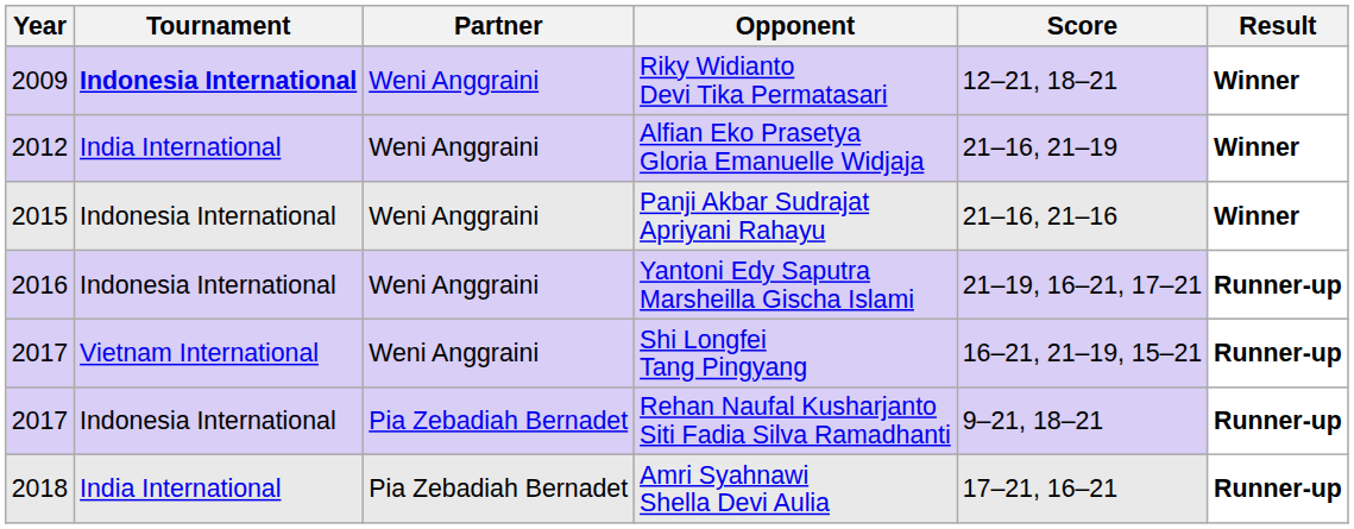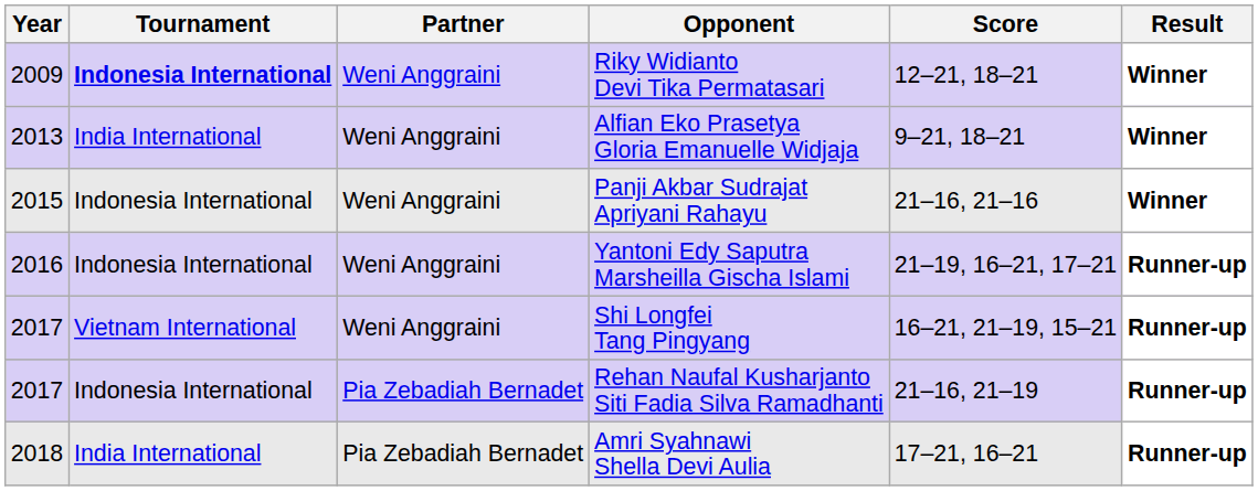Alfian Eko Prasetya Gloria Emanuelle Widjaja | Year: 2012 -> 2013
Alfian Eko Prasetya Gloria Emanuelle Widjaja | Score: 21–16, 21–19 -> 9–21, 18–21
Rehan Naufal Kusharjanto Siti Fadia Silva Ramadhanti | Score: 9–21, 18–21 -> 21–16, 21–19
